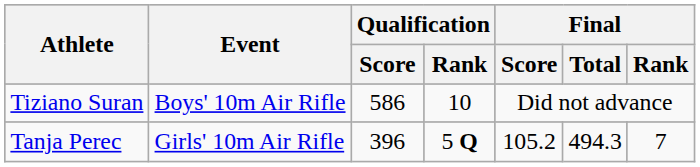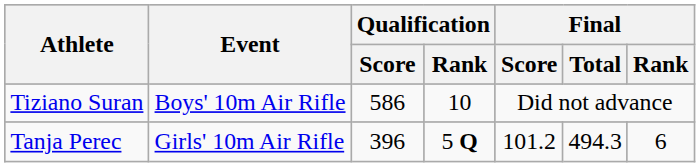Tanja Perec | Final / Score: 105.2 -> 101.2
Tanja Perec | Final / Rank: 7 -> 6
